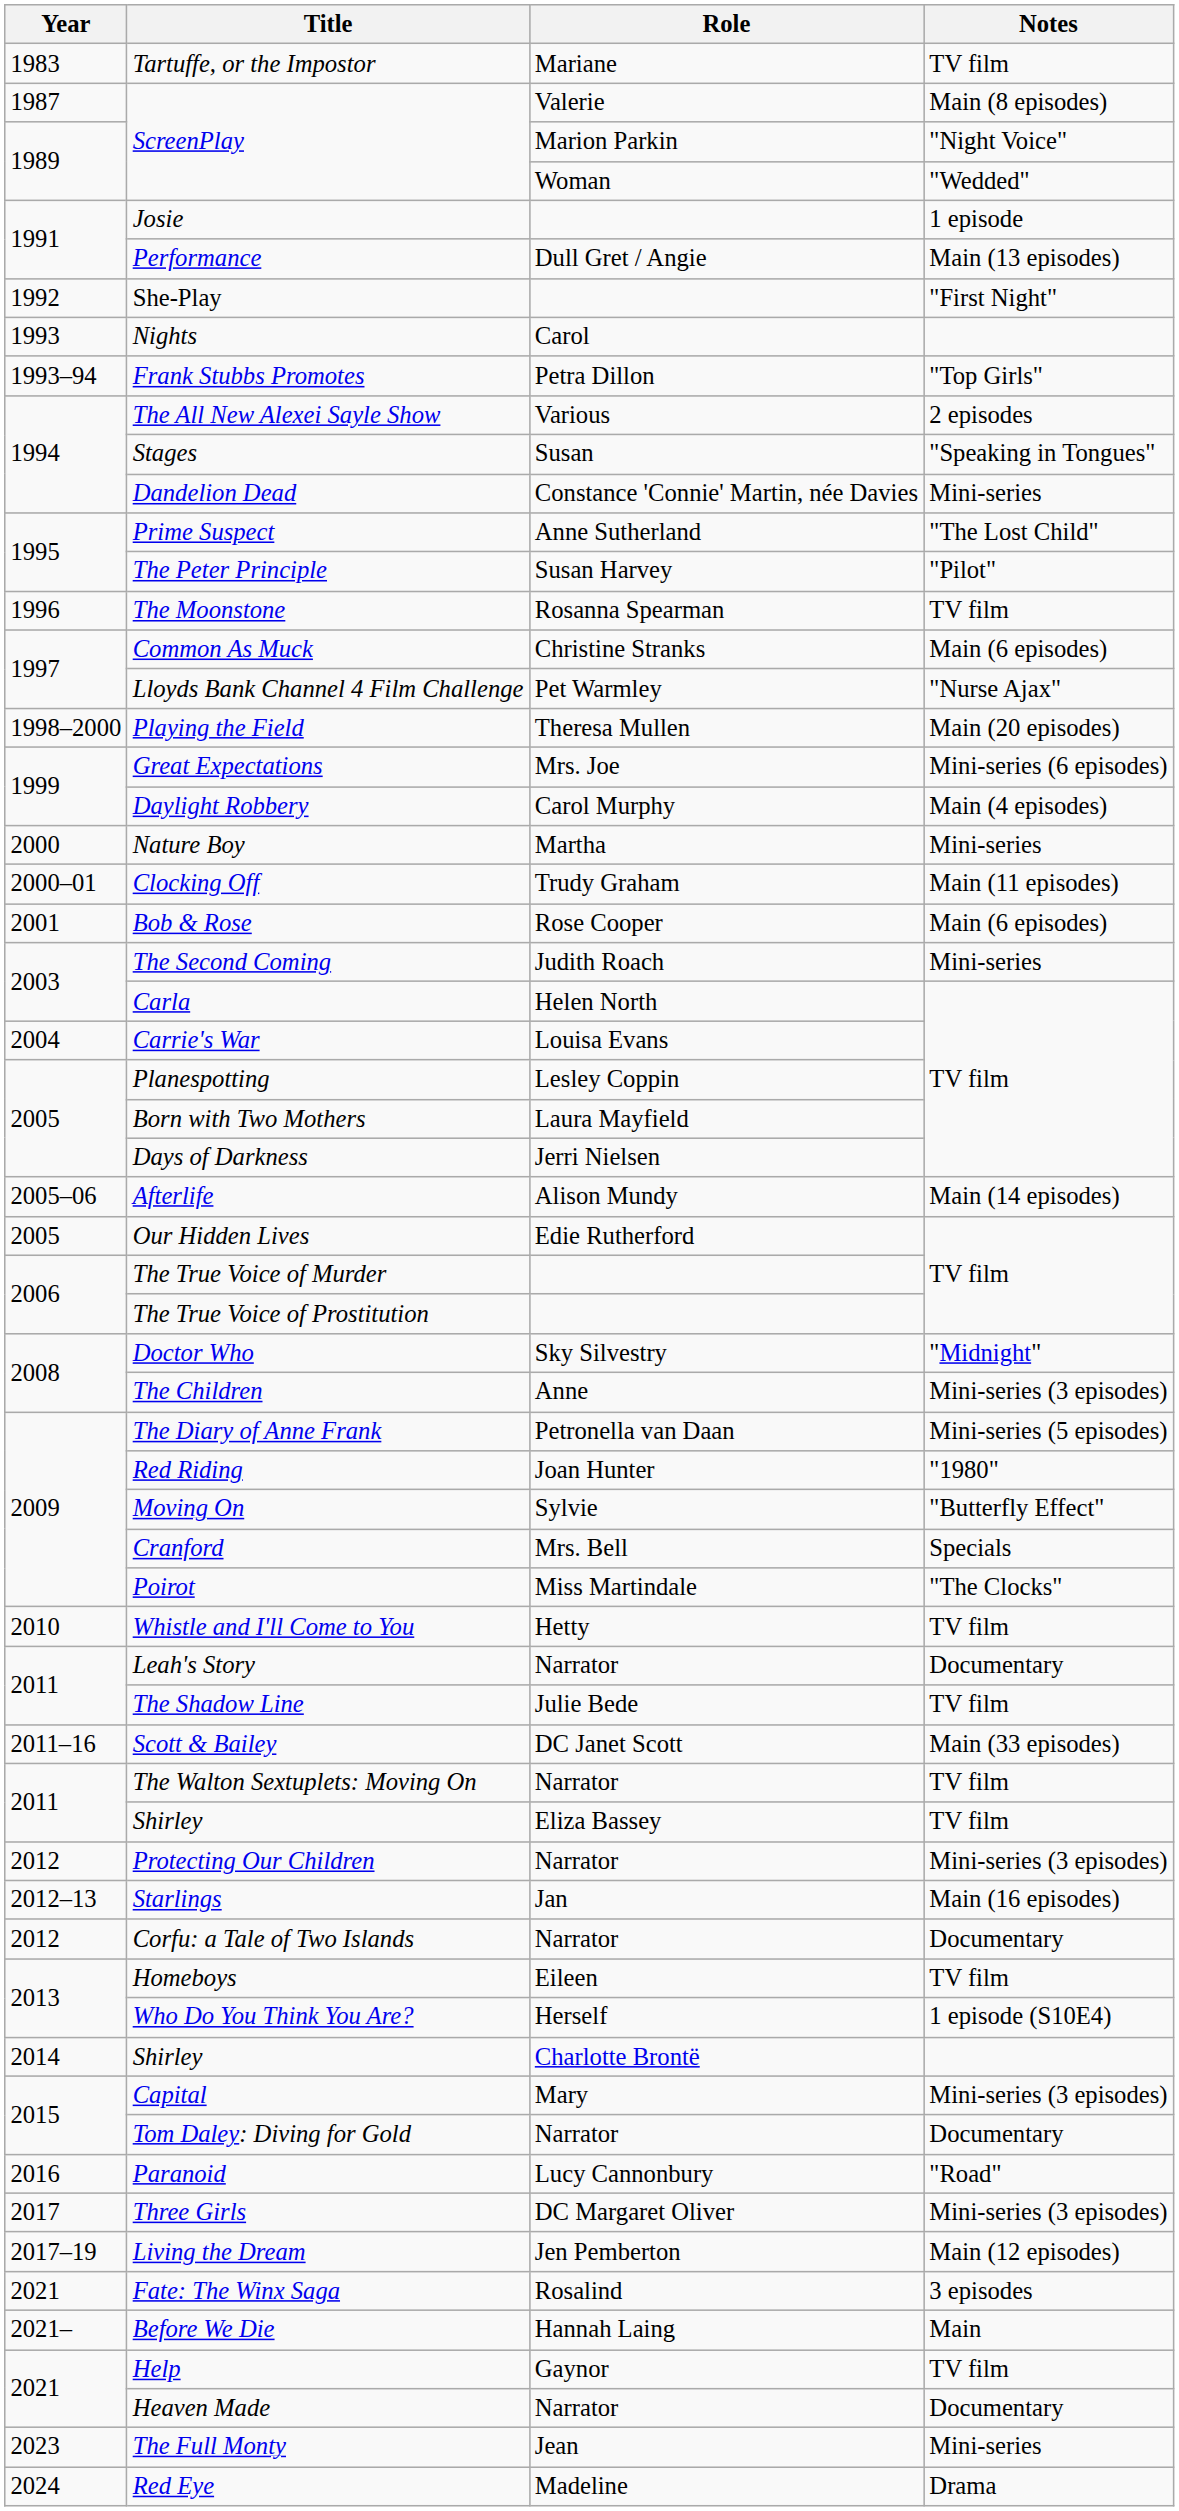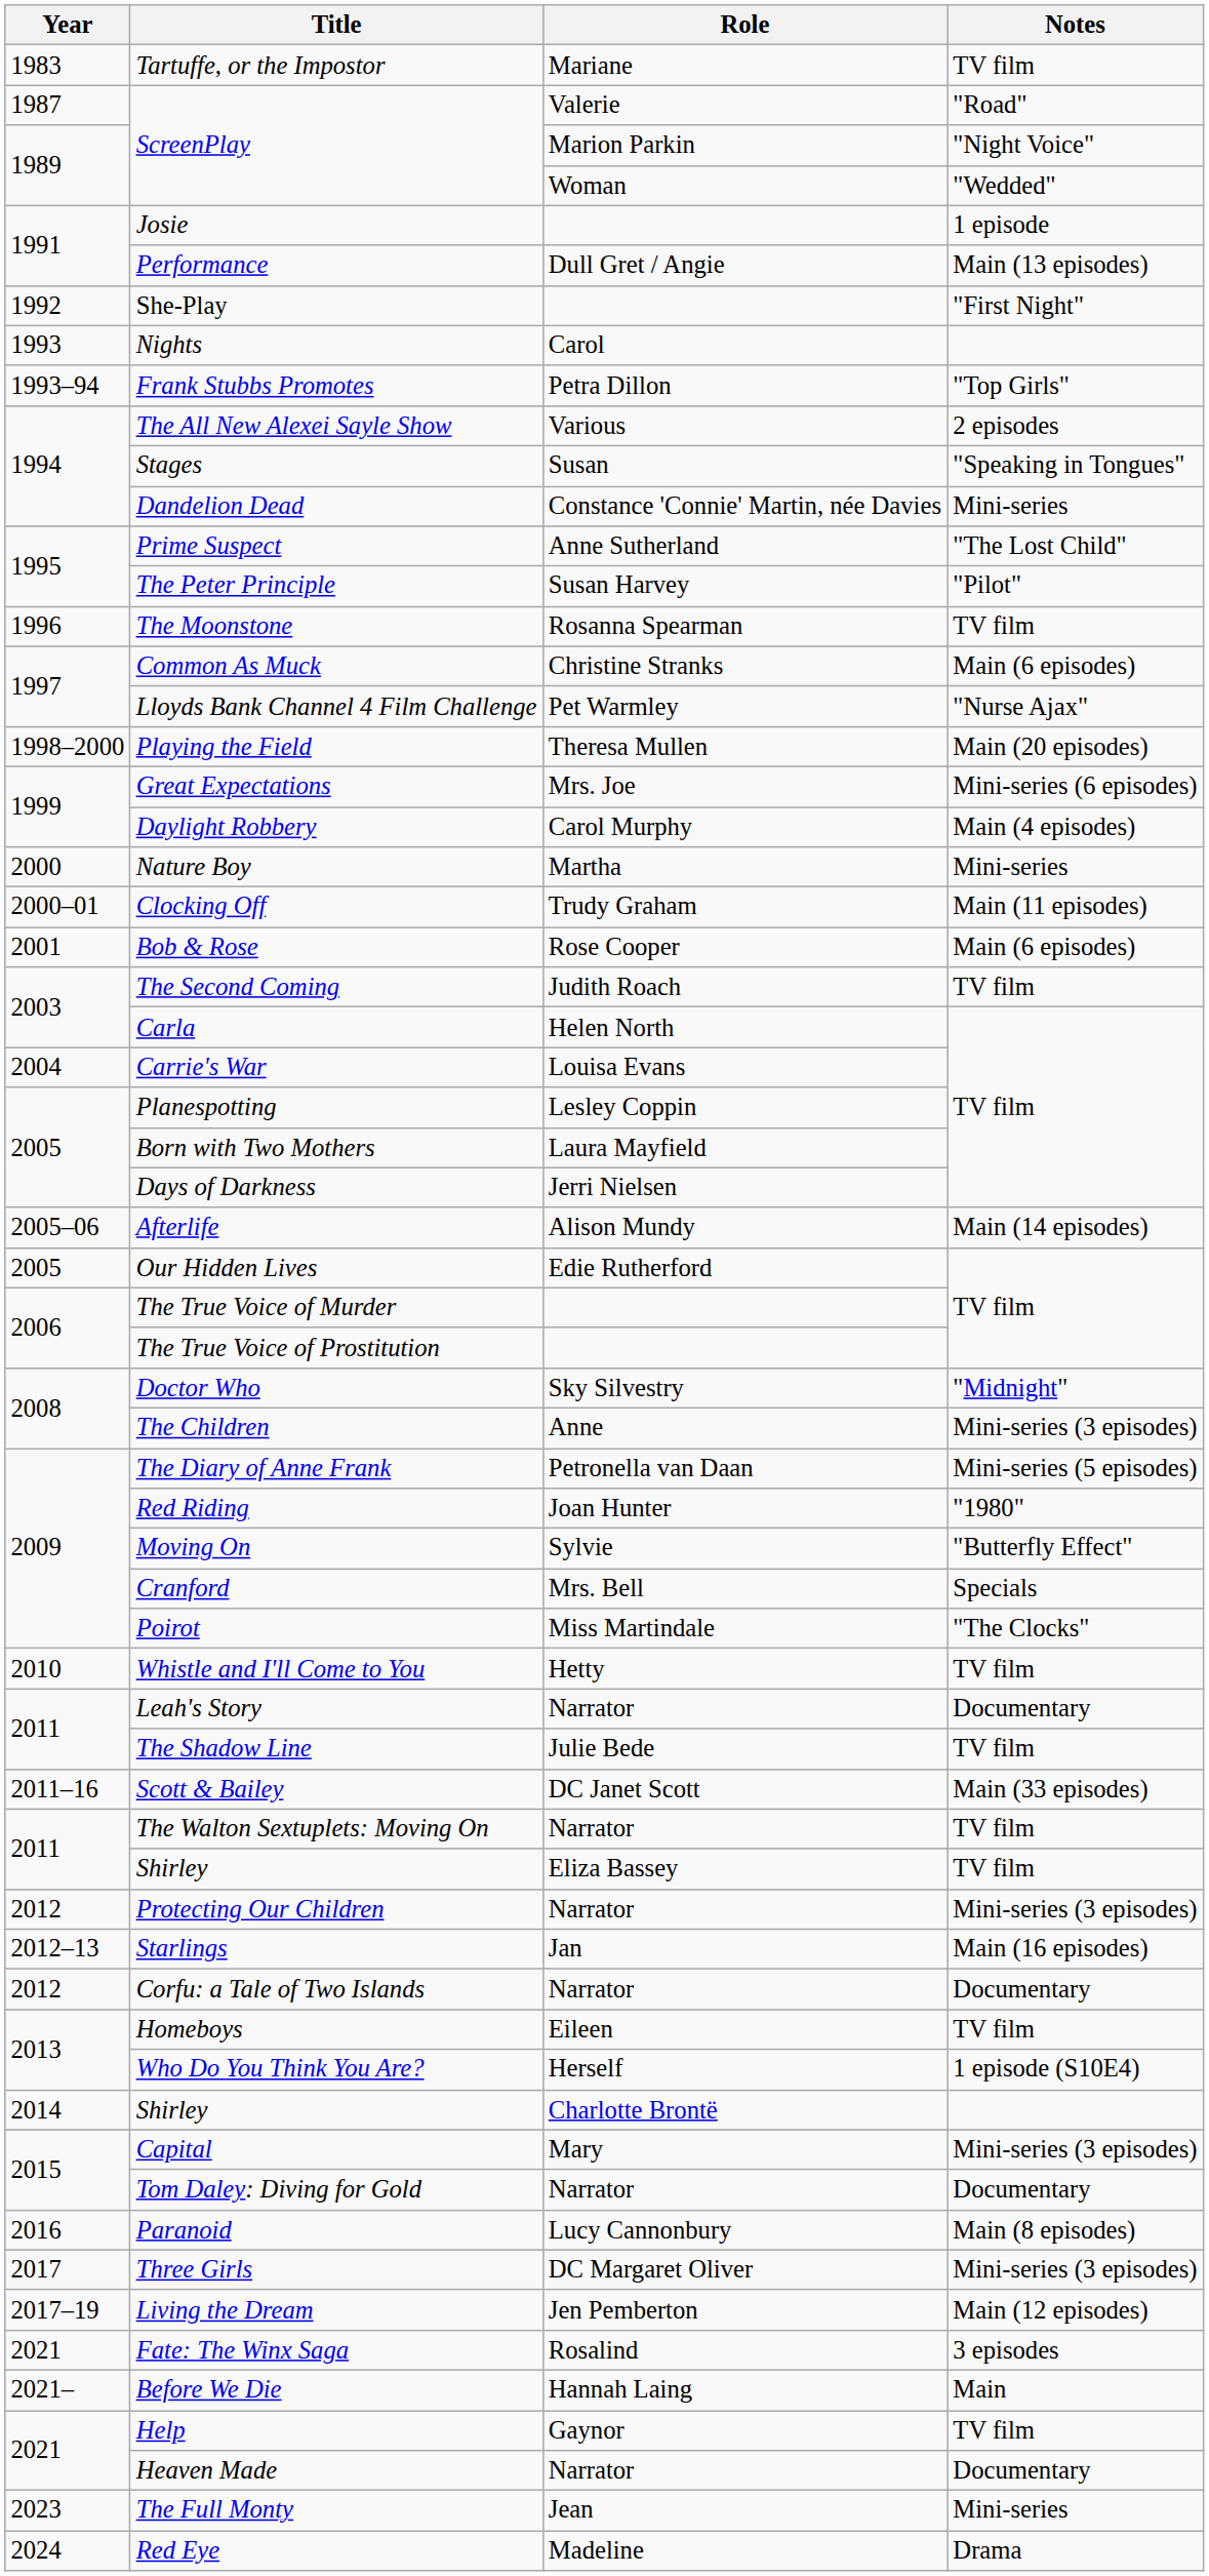ScreenPlay / Valerie | Notes: Main (8 episodes) -> "Road"
The Second Coming | Notes: Mini-series -> TV film
Paranoid | Notes: "Road" -> Main (8 episodes)
